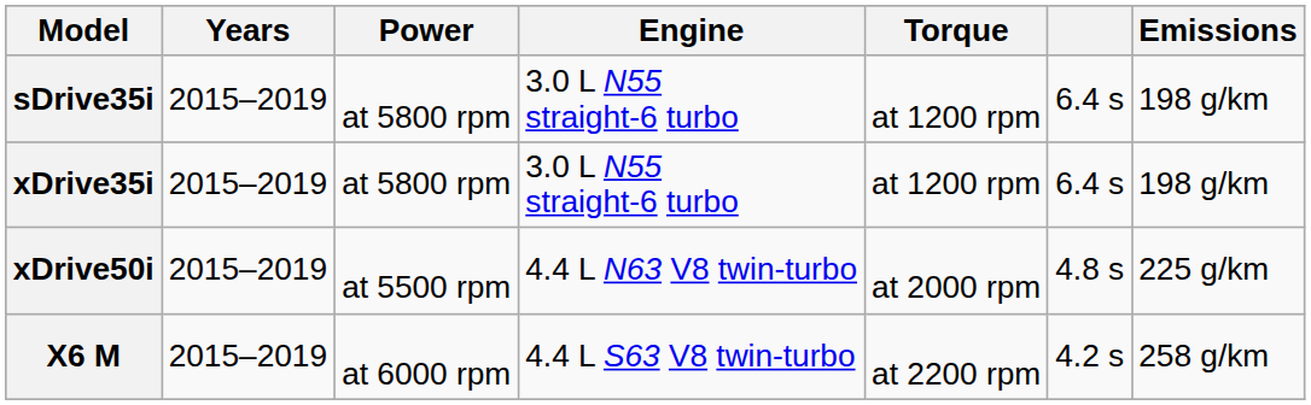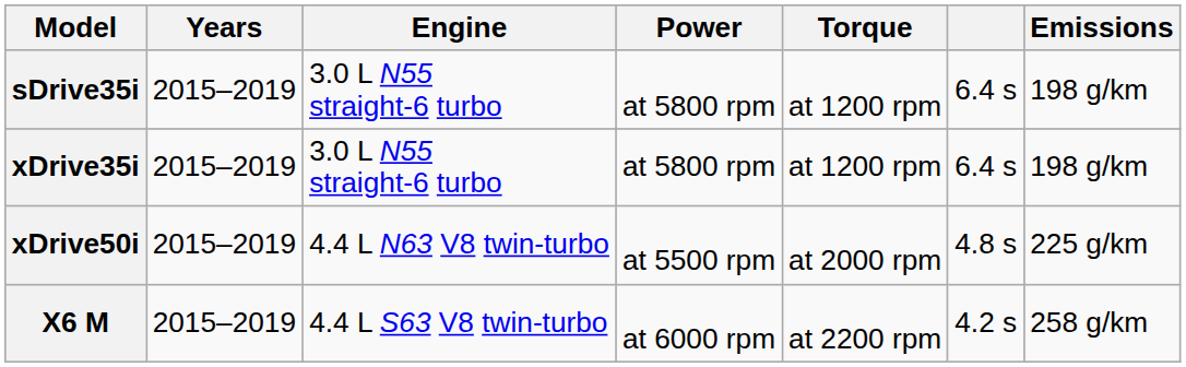columns swapped: Engine <-> Power
